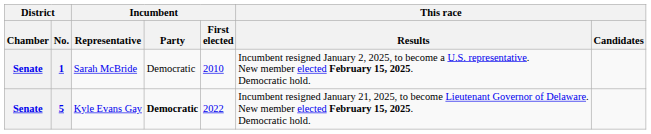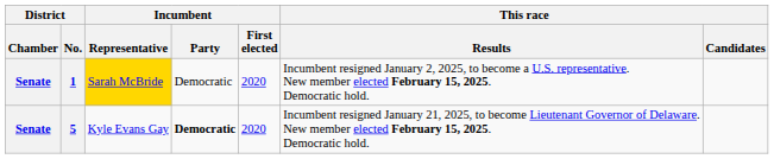1 | Incumbent / Representative: no background -> gold background
1 | Incumbent / First elected: 2010 -> 2020
5 | Incumbent / First elected: 2022 -> 2020
